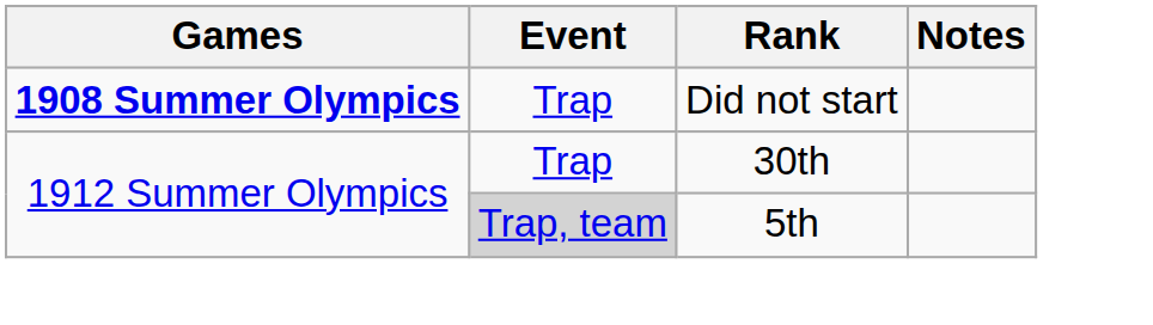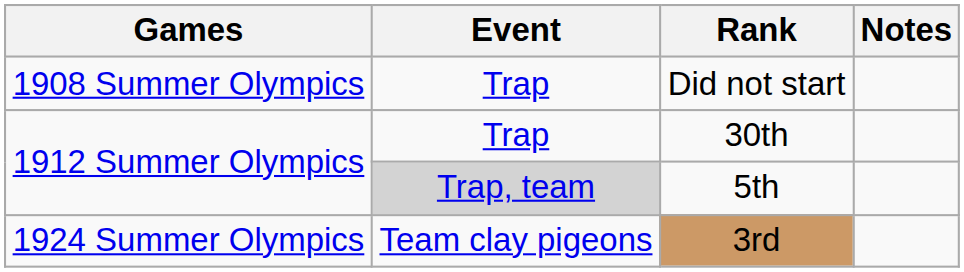Did not start | Games: bold -> normal
+ row: 1924 Summer Olympics | Team clay pigeons | 3rd
